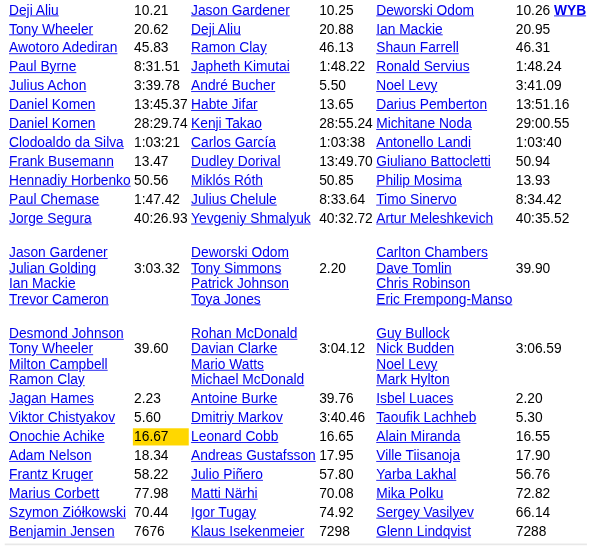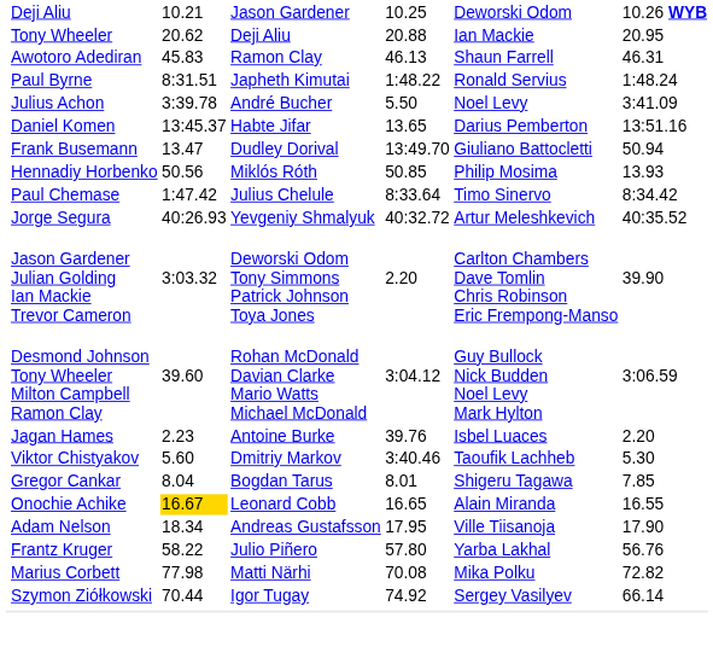- row: Daniel Komen | 28:29.74 | Kenji Takao | 28:55.24 | Michitane Noda | 29:00.55
- row: Clodoaldo da Silva | 1:03:21 | Carlos García | 1:03:38 | Antonello Landi | 1:03:40
+ row: Gregor Cankar | 8.04 | Bogdan Tarus | 8.01 | Shigeru Tagawa | 7.85
- row: Benjamin Jensen | 7676 | Klaus Isekenmeier | 7298 | Glenn Lindqvist | 7288
